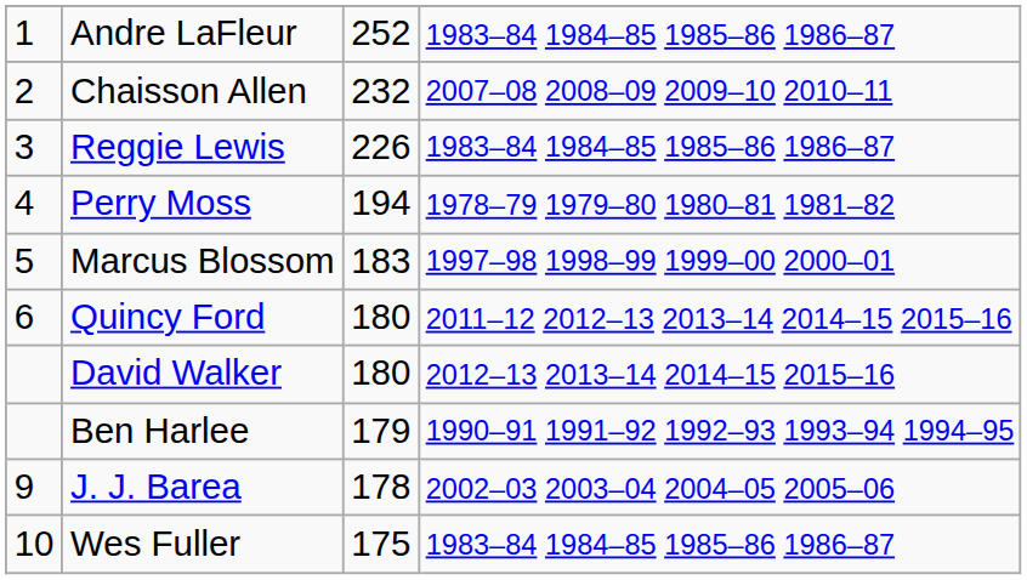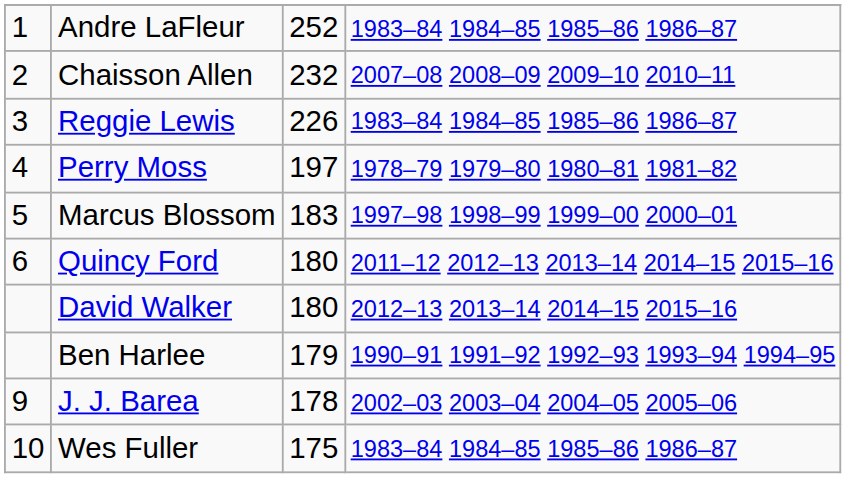Perry Moss | column 3: 194 -> 197
